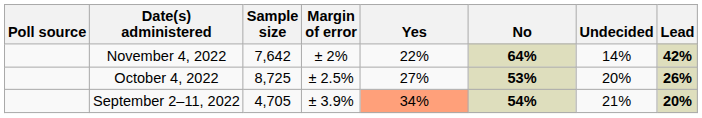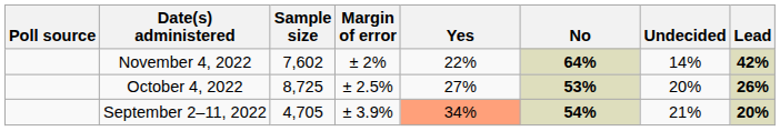November 4, 2022 | Sample size: 7,642 -> 7,602
